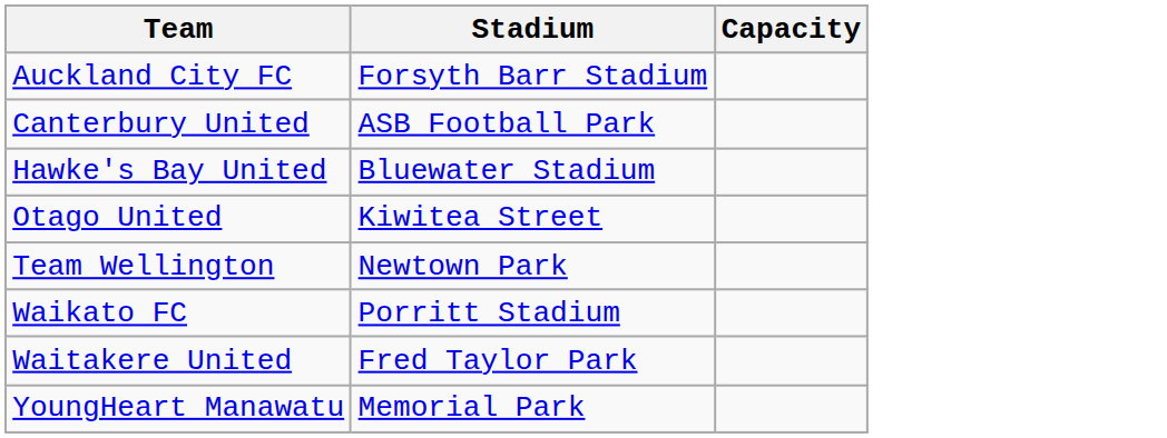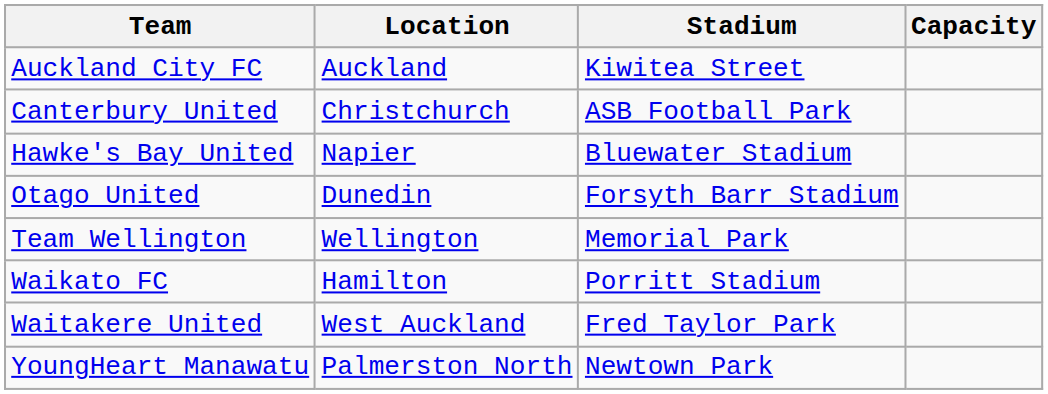+ column: Location | Auckland | Christchurch | Napier | Dunedin | Wellington | Hamilton | West Auckland | Palmerston North
Auckland City FC | Stadium: Forsyth Barr Stadium -> Kiwitea Street
Otago United | Stadium: Kiwitea Street -> Forsyth Barr Stadium
Team Wellington | Stadium: Newtown Park -> Memorial Park
YoungHeart Manawatu | Stadium: Memorial Park -> Newtown Park
